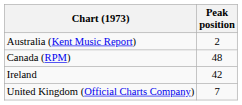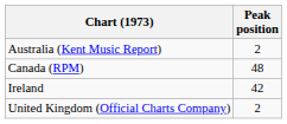United Kingdom (Official Charts Company) | Peak position: 7 -> 2
